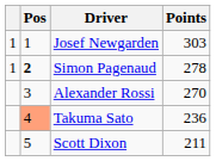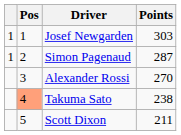Simon Pagenaud | Pos: bold -> normal
Simon Pagenaud | Points: 278 -> 287
Takuma Sato | Points: 236 -> 238
